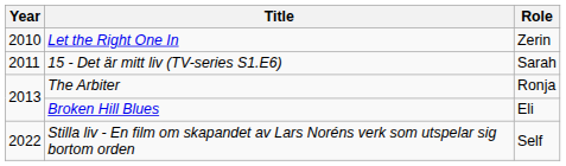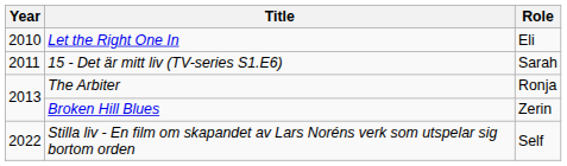Let the Right One In | Role: Zerin -> Eli
Broken Hill Blues | Role: Eli -> Zerin
